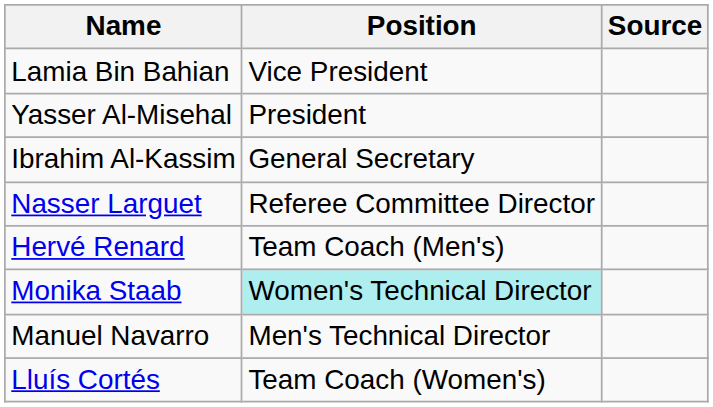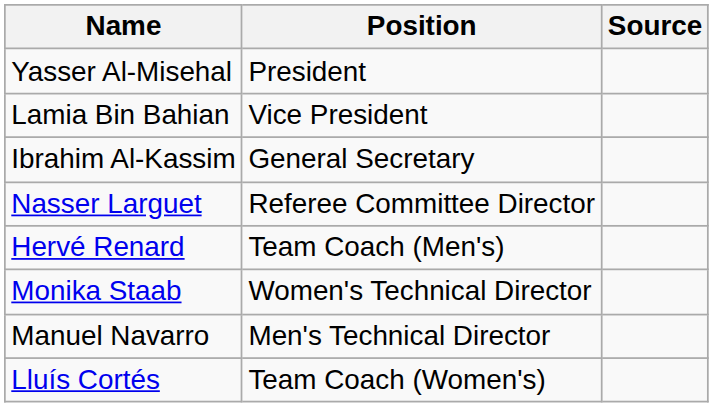rows swapped: Yasser Al-Misehal <-> Lamia Bin Bahian
Monika Staab | Position: paleturquoise background -> no background
